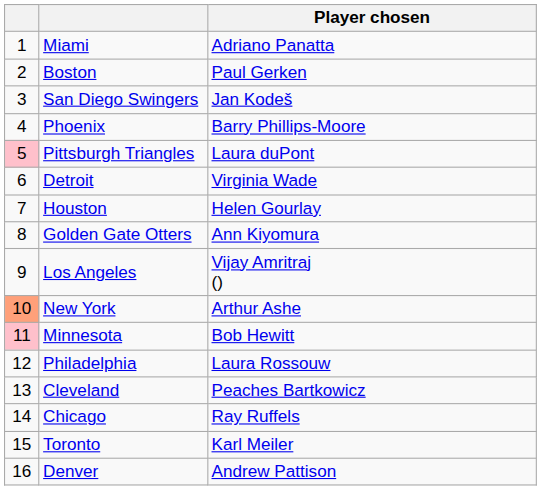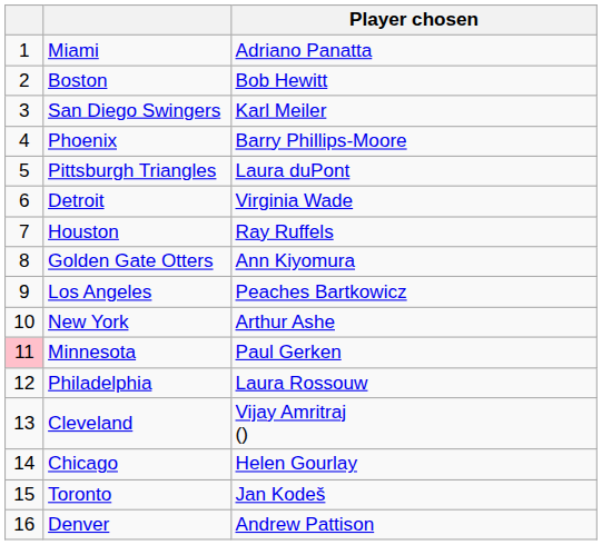Boston | Player chosen: Paul Gerken -> Bob Hewitt
San Diego Swingers | Player chosen: Jan Kodeš -> Karl Meiler
Pittsburgh Triangles | column 1: pink background -> no background
Houston | Player chosen: Helen Gourlay -> Ray Ruffels
Los Angeles | Player chosen: Vijay Amritraj () -> Peaches Bartkowicz
New York | column 1: lightsalmon background -> no background
Minnesota | Player chosen: Bob Hewitt -> Paul Gerken
Cleveland | Player chosen: Peaches Bartkowicz -> Vijay Amritraj ()
Chicago | Player chosen: Ray Ruffels -> Helen Gourlay
Toronto | Player chosen: Karl Meiler -> Jan Kodeš
